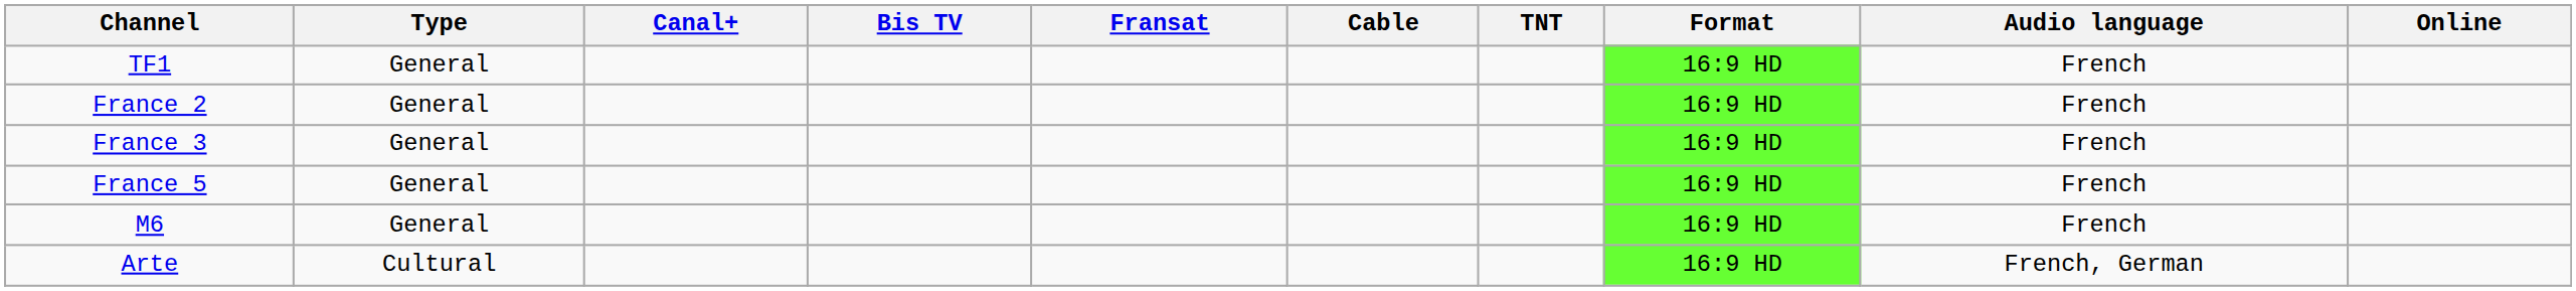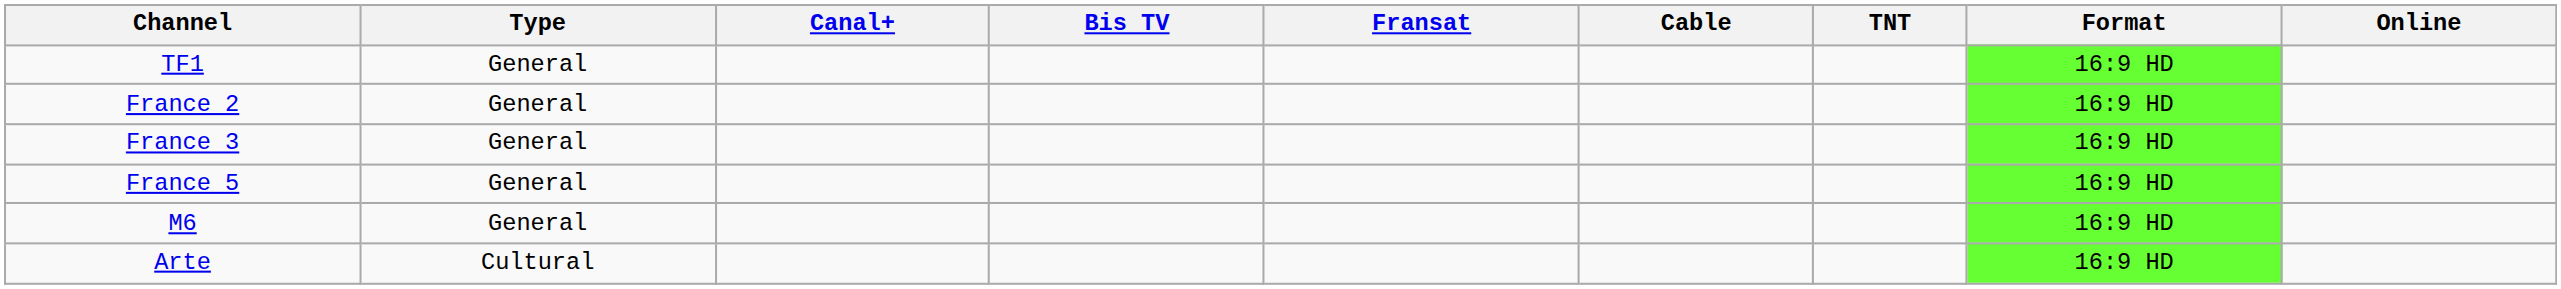- column: Audio language | French | French | French | French | French | French, German
